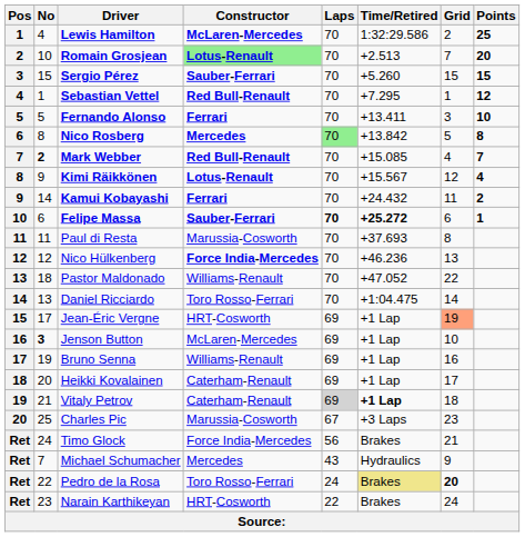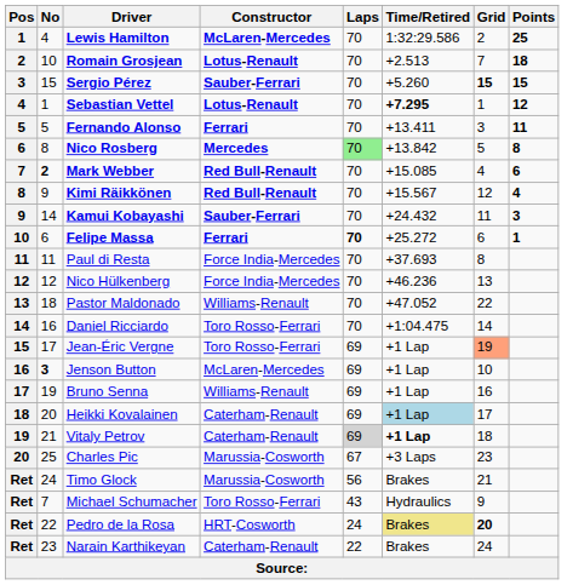Romain Grosjean | Constructor: lightgreen background -> no background
Romain Grosjean | Points: 20 -> 18
Sergio Pérez | Grid: normal -> bold
Sebastian Vettel | Constructor: Red Bull-Renault -> Lotus-Renault
Sebastian Vettel | Time/Retired: normal -> bold
Fernando Alonso | Points: 10 -> 11
Mark Webber | Points: 7 -> 6
Kimi Räikkönen | Constructor: Lotus-Renault -> Red Bull-Renault
Kamui Kobayashi | Constructor: Ferrari -> Sauber-Ferrari
Kamui Kobayashi | Points: 2 -> 3
Felipe Massa | Constructor: Sauber-Ferrari -> Ferrari
Felipe Massa | Time/Retired: bold -> normal
Paul di Resta | Constructor: Marussia-Cosworth -> Force India-Mercedes
Nico Hülkenberg | Constructor: bold -> normal
Daniel Ricciardo | No: 13 -> 16
Jean-Éric Vergne | Constructor: HRT-Cosworth -> Toro Rosso-Ferrari
Heikki Kovalainen | Time/Retired: no background -> lightblue background
Timo Glock | Constructor: Force India-Mercedes -> Marussia-Cosworth
Michael Schumacher | Constructor: Mercedes -> Toro Rosso-Ferrari
Pedro de la Rosa | Constructor: Toro Rosso-Ferrari -> HRT-Cosworth
Narain Karthikeyan | Constructor: HRT-Cosworth -> Caterham-Renault
